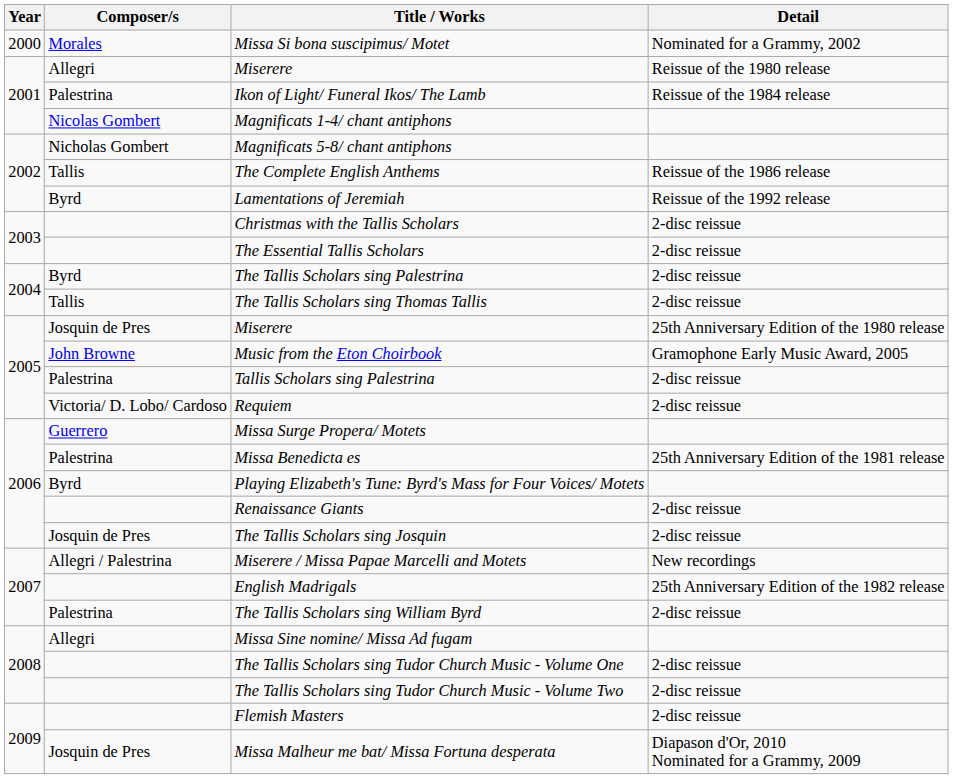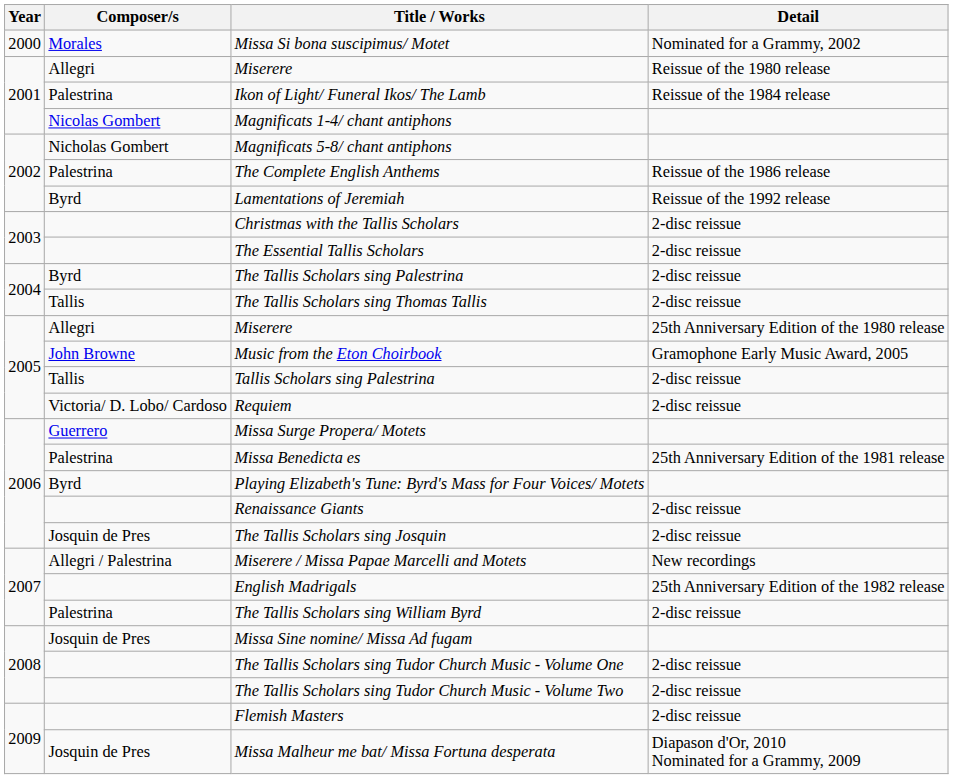The Complete English Anthems | Composer/s: Tallis -> Palestrina
Miserere / 25th Anniversary Edition of the 1980 release | Composer/s: Josquin de Pres -> Allegri
Tallis Scholars sing Palestrina | Composer/s: Palestrina -> Tallis
Missa Sine nomine/ Missa Ad fugam | Composer/s: Allegri -> Josquin de Pres
